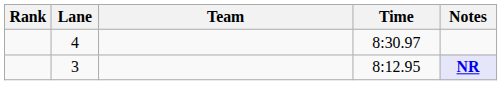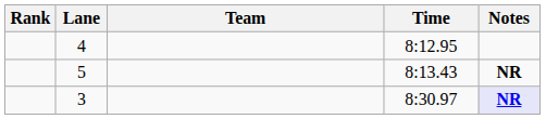4 | Time: 8:30.97 -> 8:12.95
+ row: 5 | 8:13.43 | NR
3 | Time: 8:12.95 -> 8:30.97
